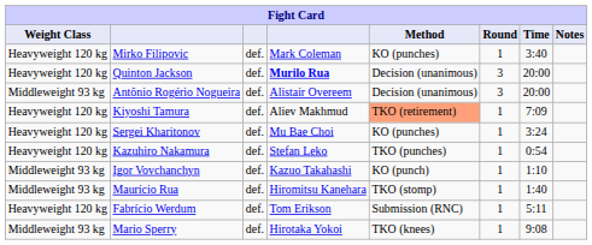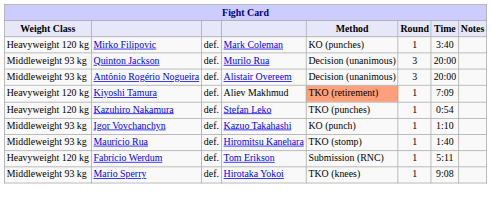Quinton Jackson | Weight Class: Heavyweight 120 kg -> Middleweight 93 kg
Quinton Jackson | column 4: bold -> normal
- row: Heavyweight 120 kg | Sergei Kharitonov | def. | Mu Bae Choi | KO (punches) | 1 | 3:24
